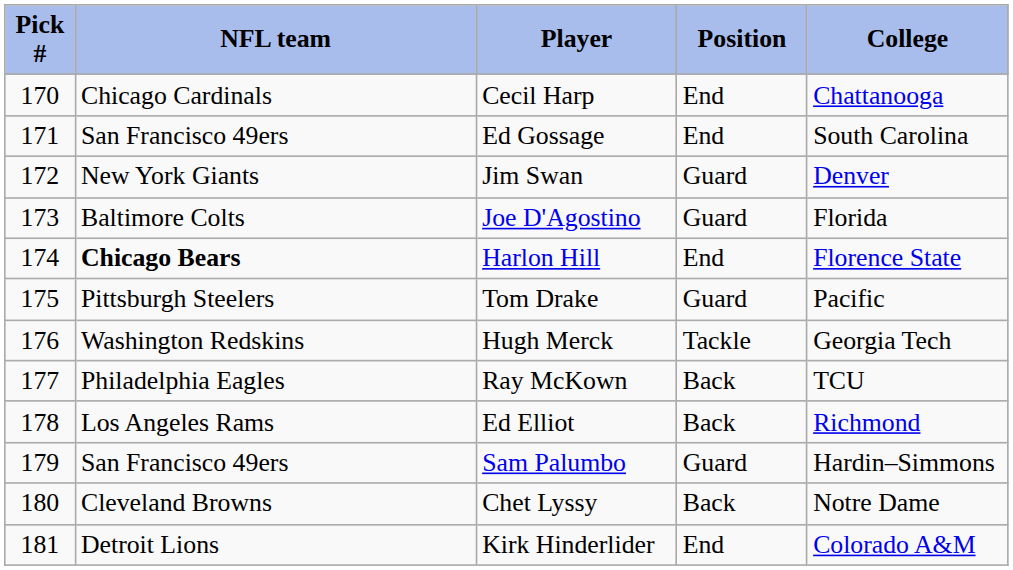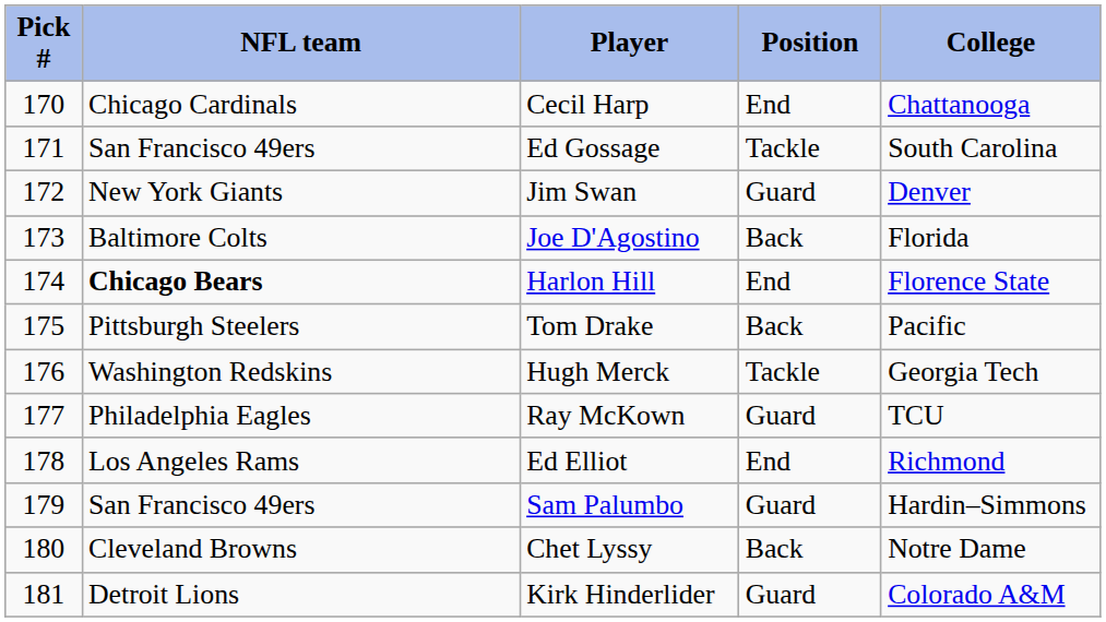Ed Gossage | Position: End -> Tackle
Joe D'Agostino | Position: Guard -> Back
Tom Drake | Position: Guard -> Back
Ray McKown | Position: Back -> Guard
Ed Elliot | Position: Back -> End
Kirk Hinderlider | Position: End -> Guard
